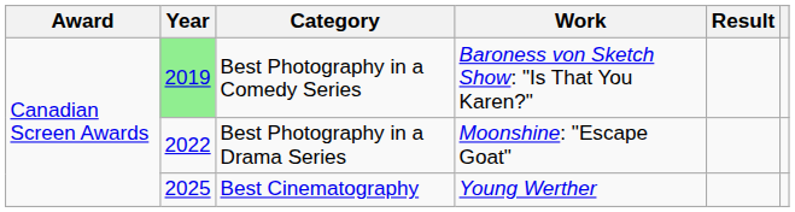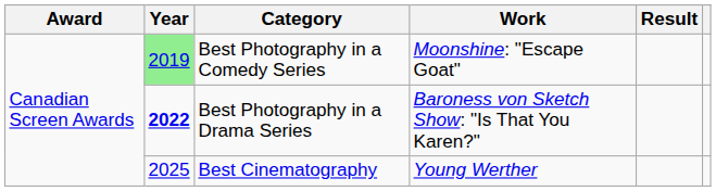Best Photography in a Comedy Series | Work: Baroness von Sketch Show: "Is That You Karen?" -> Moonshine: "Escape Goat"
Best Photography in a Drama Series | Year: normal -> bold
Best Photography in a Drama Series | Work: Moonshine: "Escape Goat" -> Baroness von Sketch Show: "Is That You Karen?"
